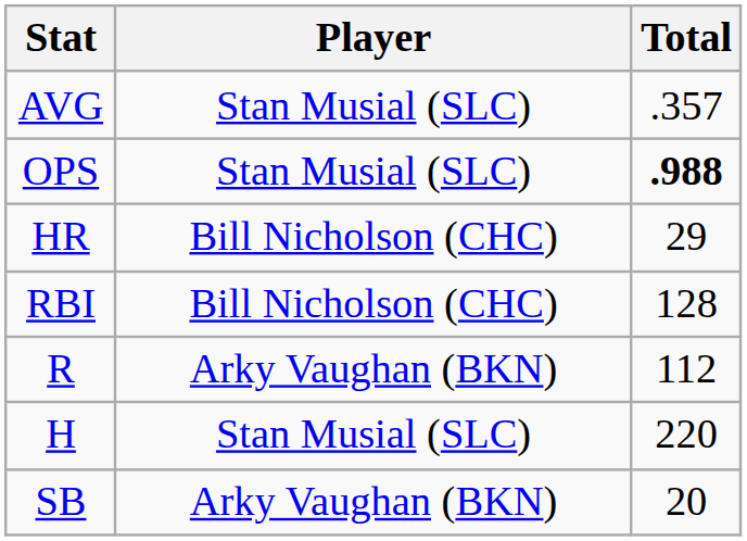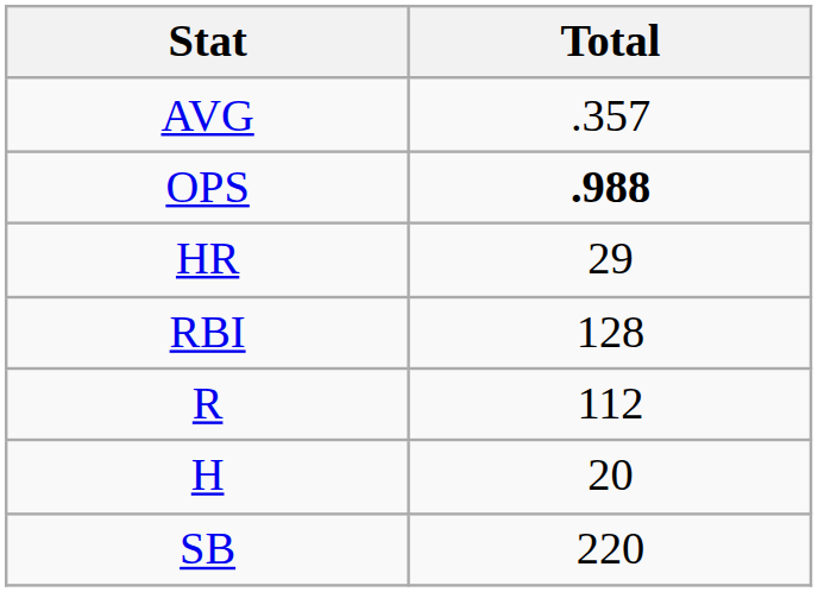- column: Player | Stan Musial (SLC) | Stan Musial (SLC) | Bill Nicholson (CHC) | Bill Nicholson (CHC) | Arky Vaughan (BKN) | Stan Musial (SLC) | Arky Vaughan (BKN)
H | Total: 220 -> 20
SB | Total: 20 -> 220
